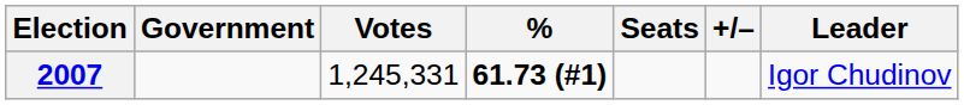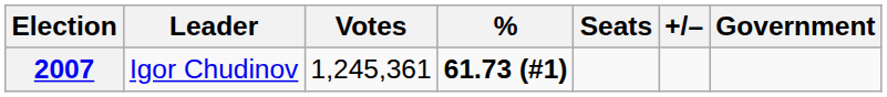columns swapped: Leader <-> Government
2007 | Votes: 1,245,331 -> 1,245,361
